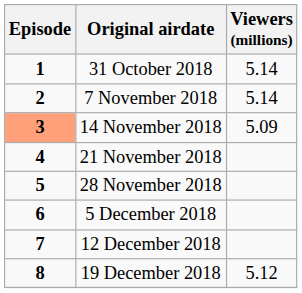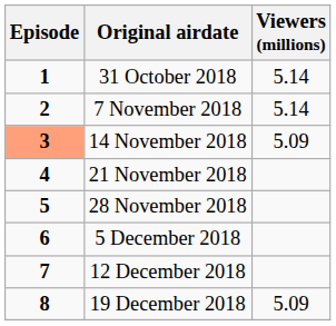19 December 2018 | Viewers (millions): 5.12 -> 5.09
